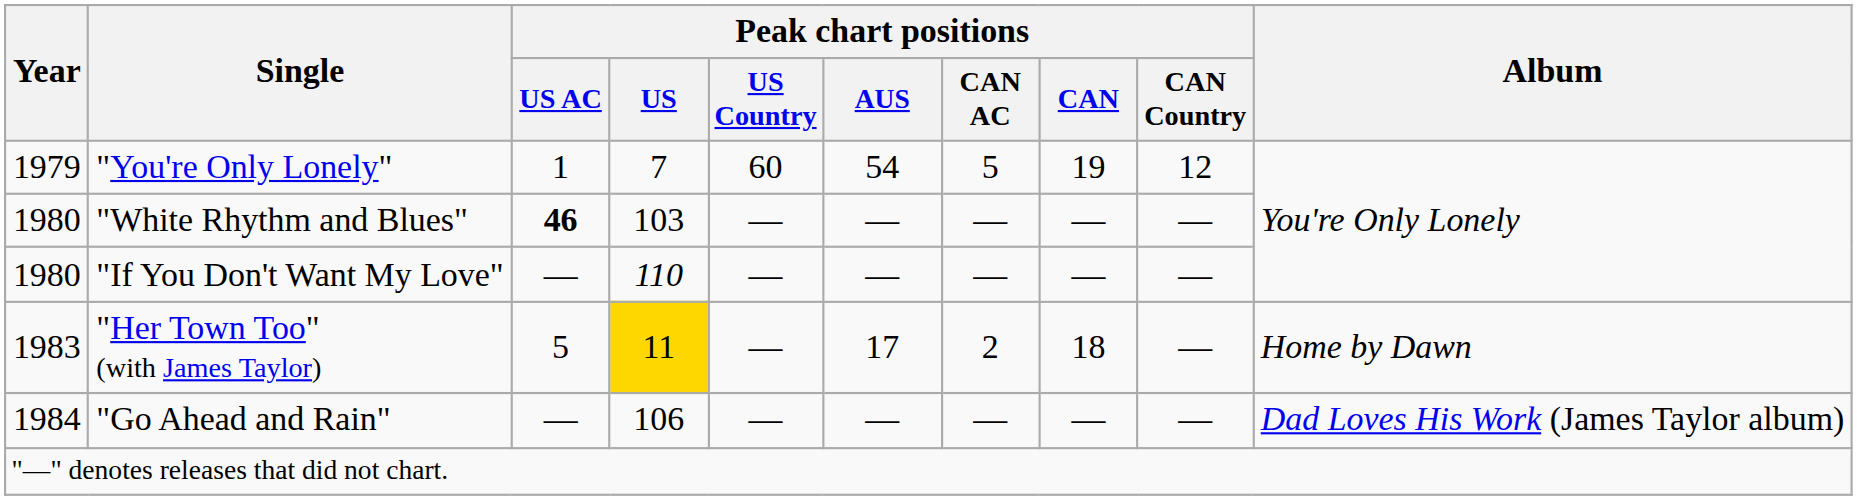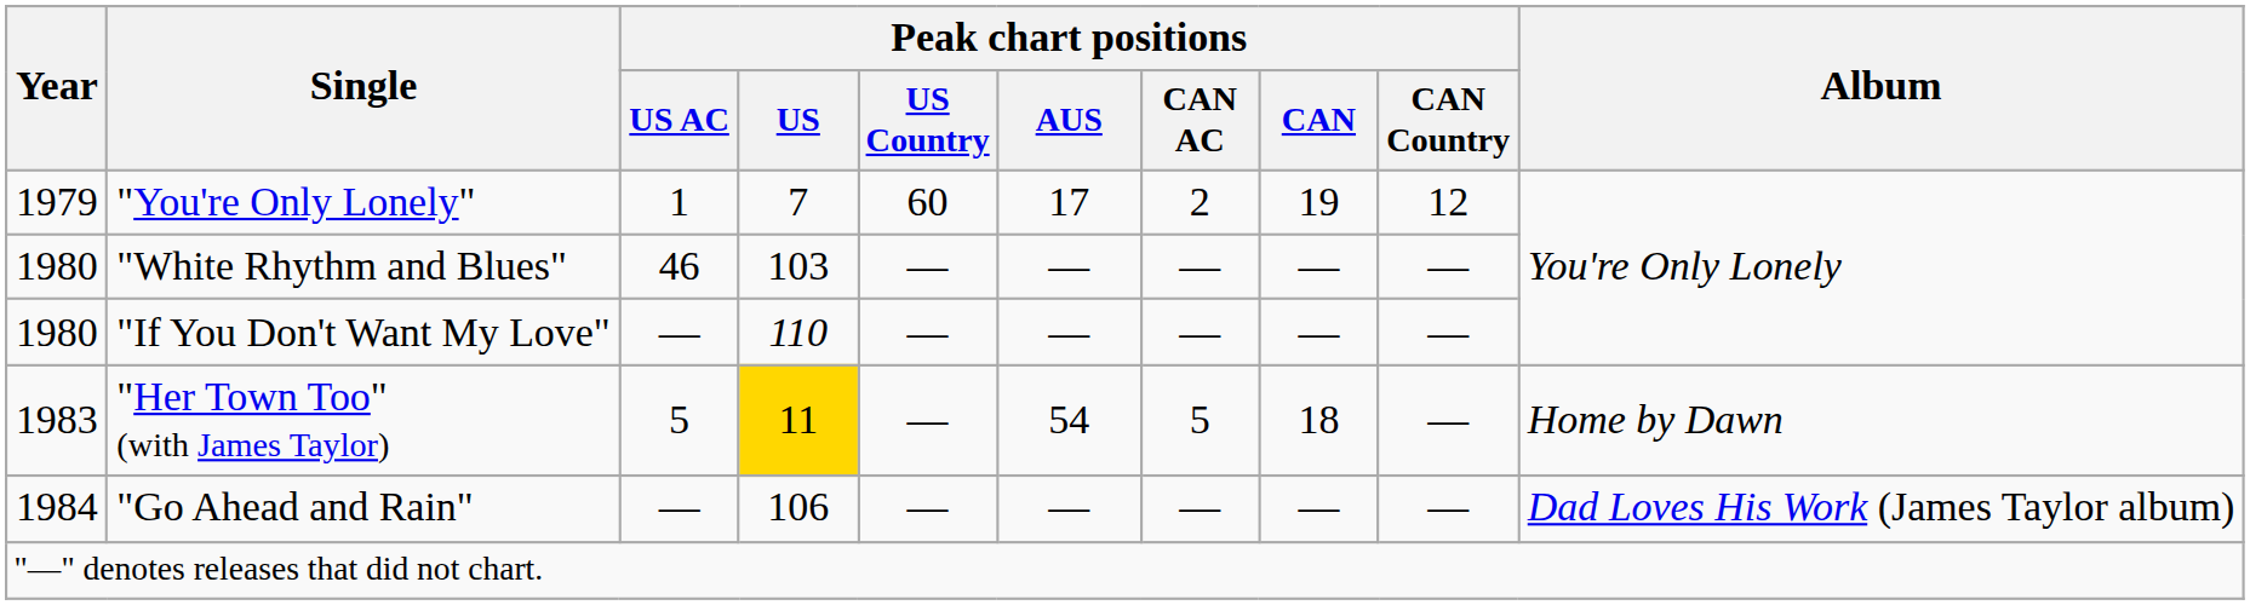"You're Only Lonely" | Peak chart positions / AUS: 54 -> 17
"You're Only Lonely" | Peak chart positions / CAN AC: 5 -> 2
"White Rhythm and Blues" | Peak chart positions / US AC: bold -> normal
"Her Town Too" (with James Taylor) | Peak chart positions / AUS: 17 -> 54
"Her Town Too" (with James Taylor) | Peak chart positions / CAN AC: 2 -> 5
